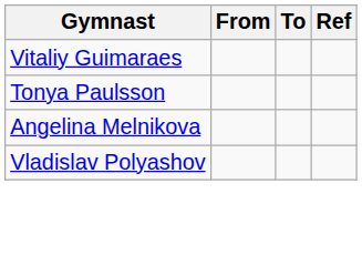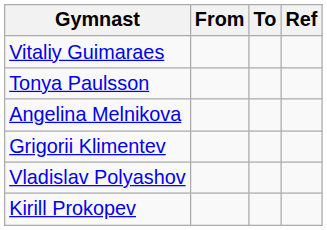+ row: Grigorii Klimentev
+ row: Kirill Prokopev
